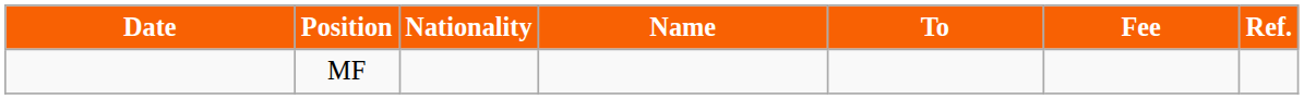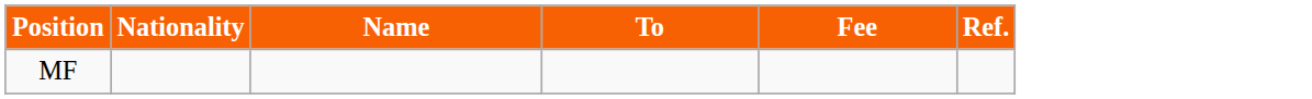- column: Date
